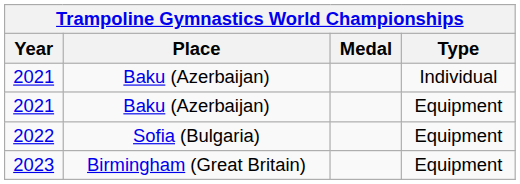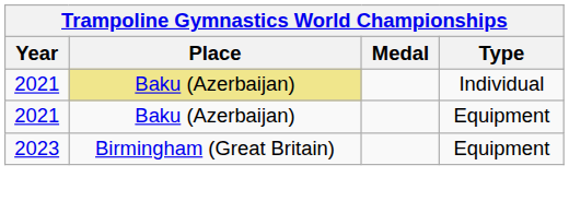2021 / Individual | Place: no background -> khaki background
- row: 2022 | Sofia (Bulgaria) | Equipment
